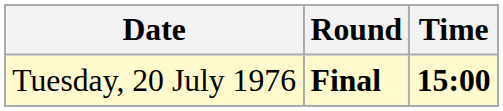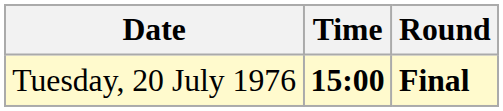columns swapped: Time <-> Round
